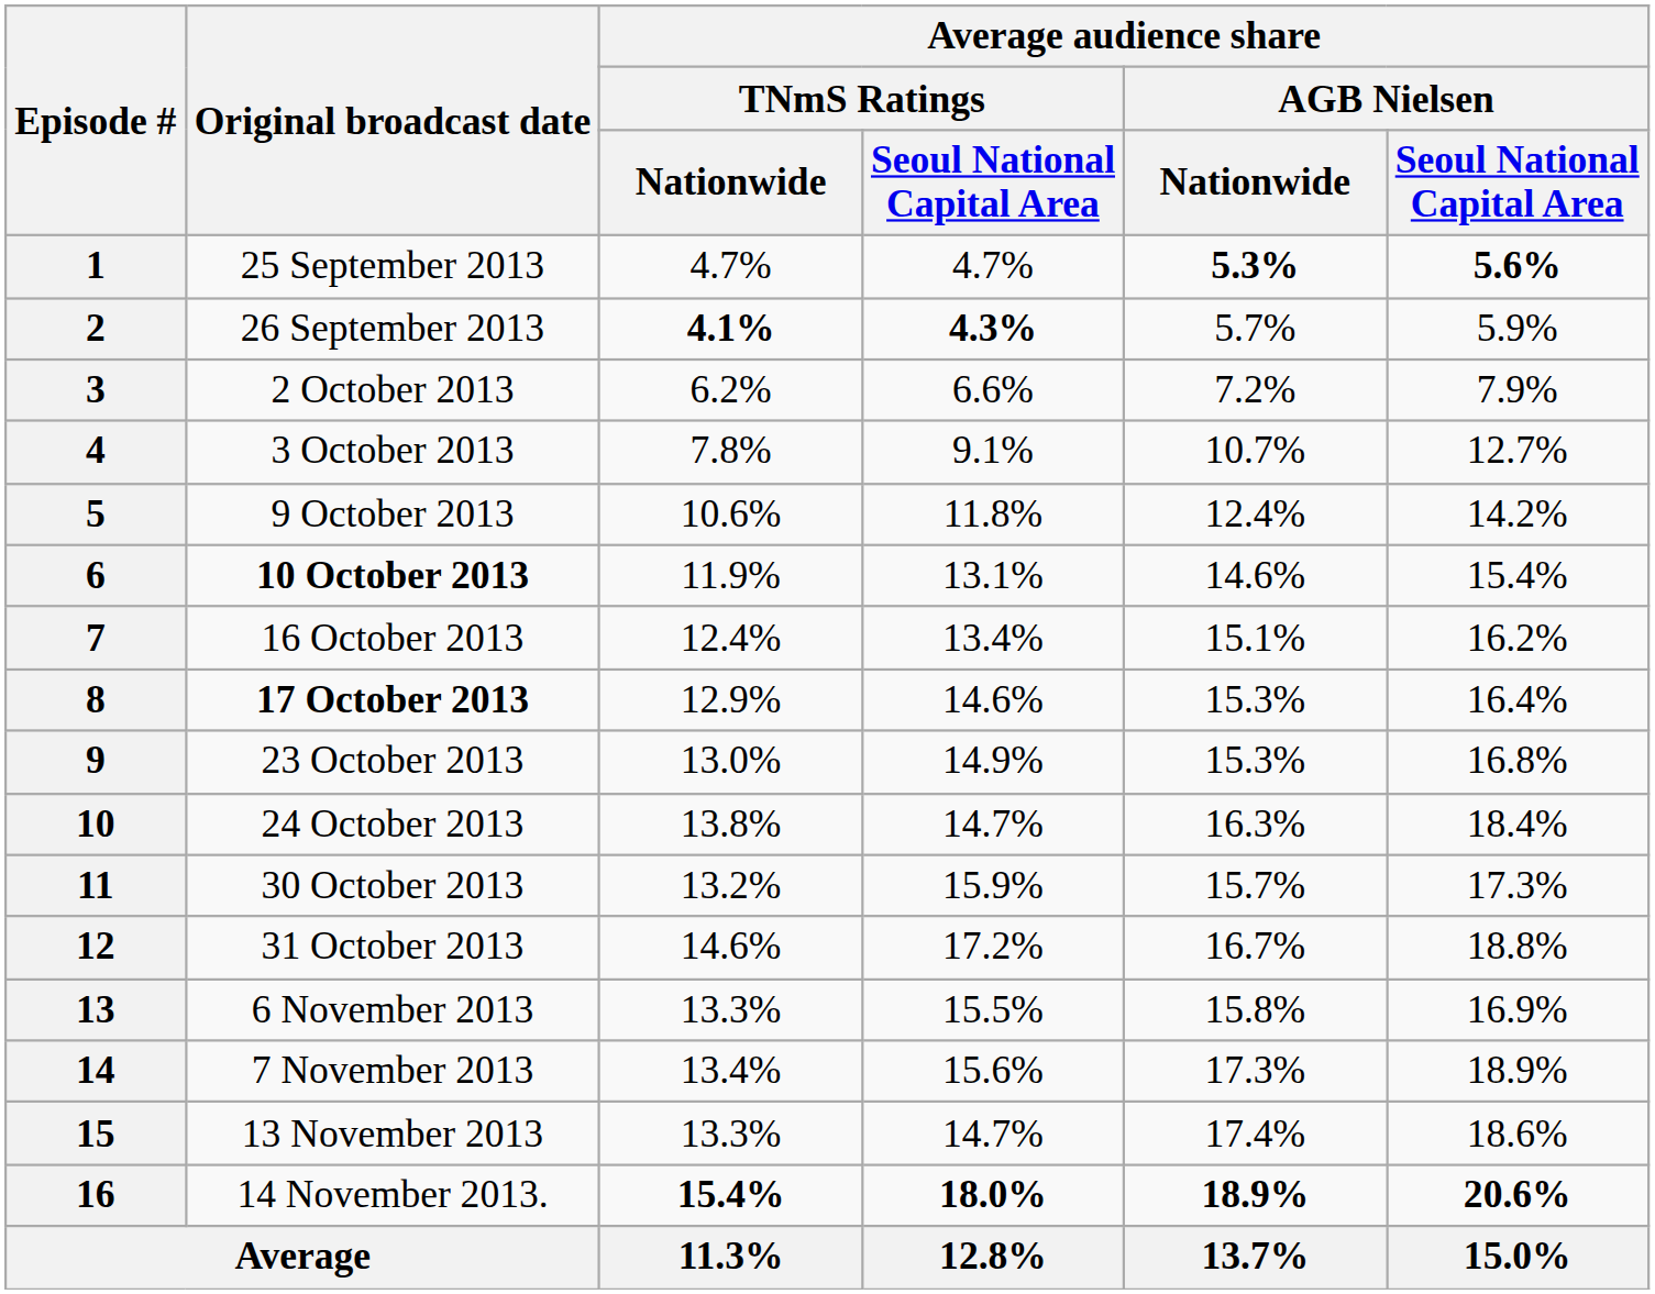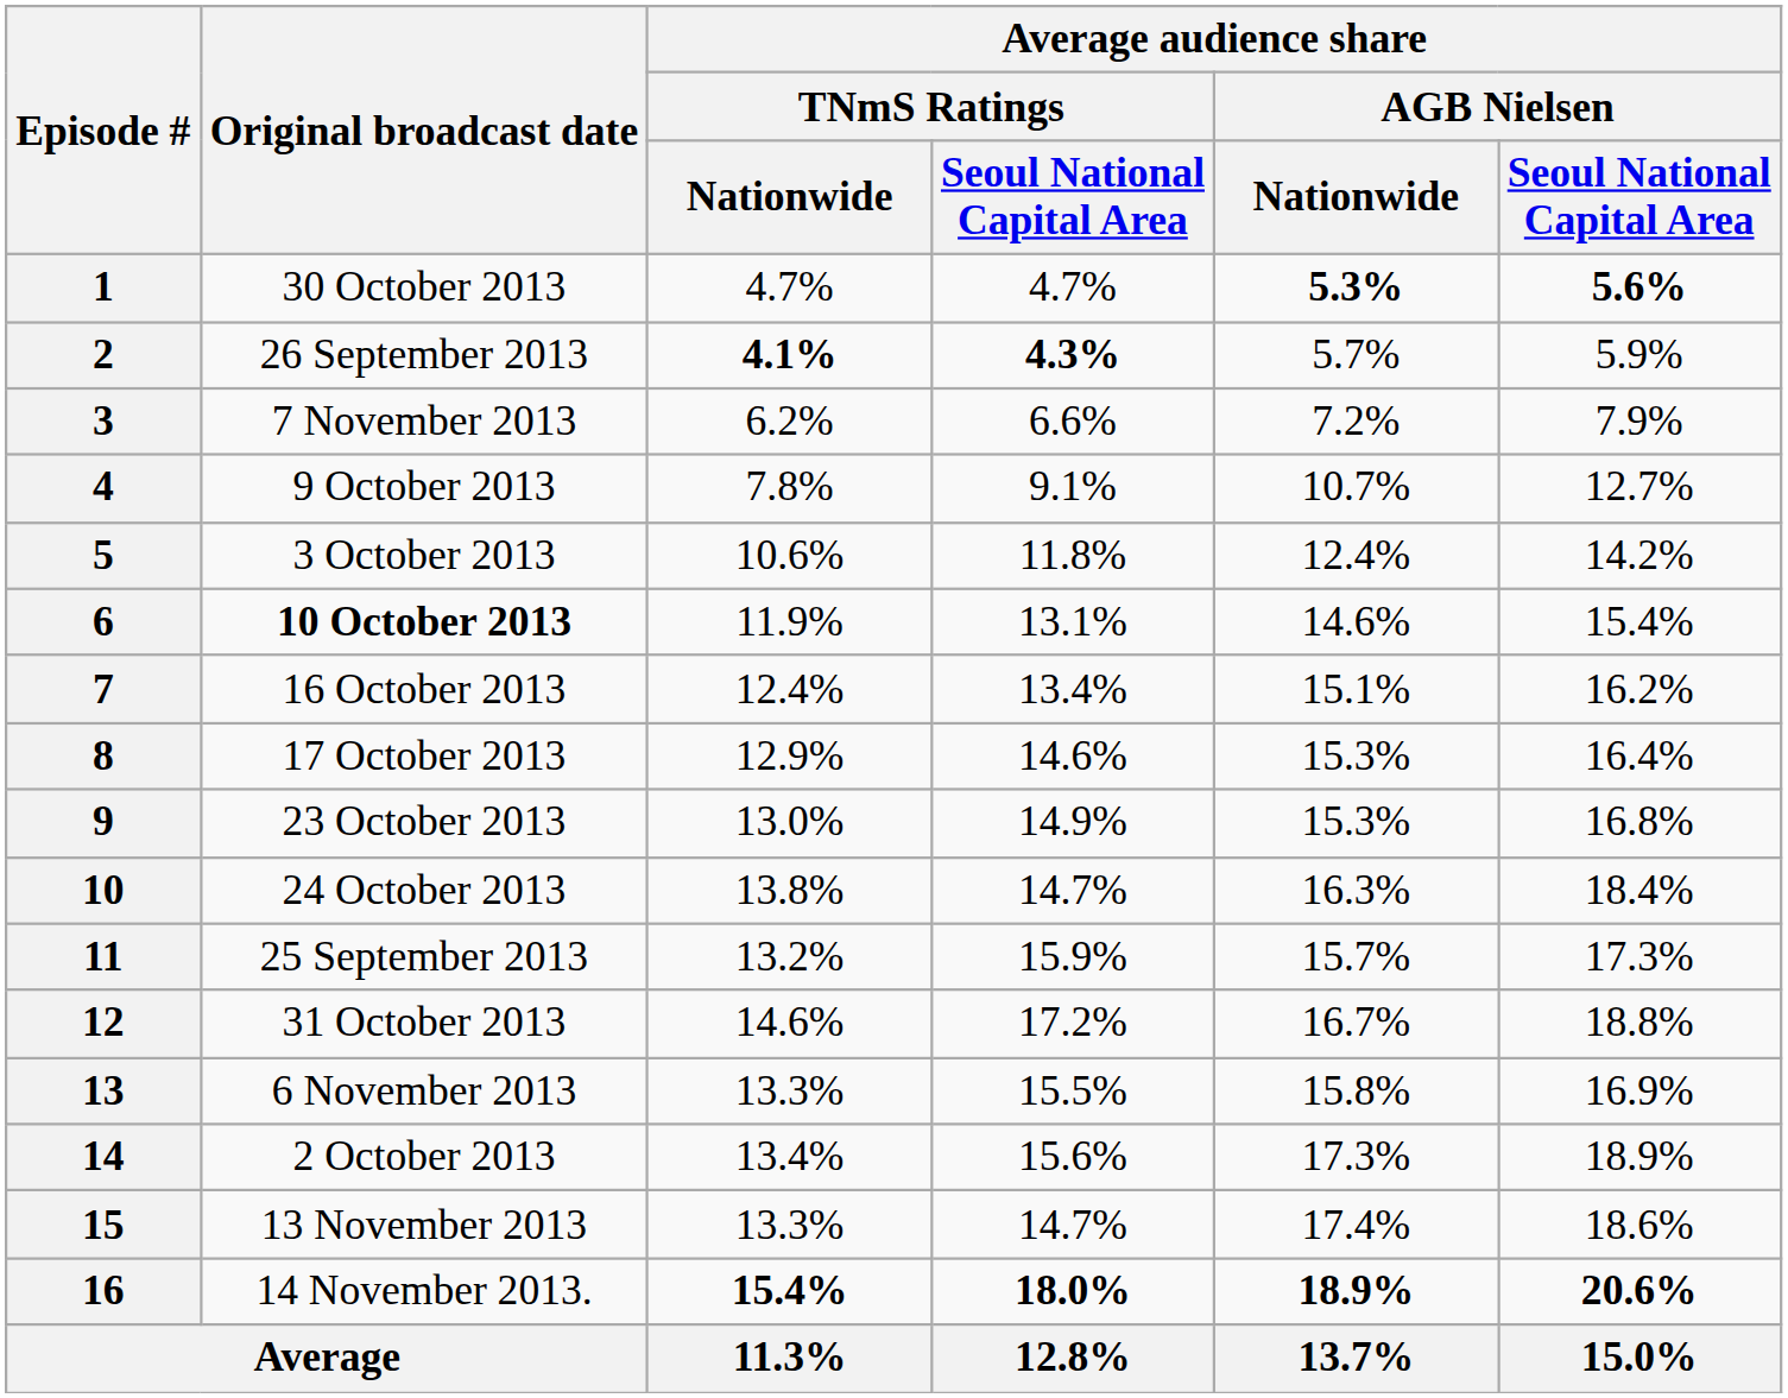1 | Original broadcast date: 25 September 2013 -> 30 October 2013
3 | Original broadcast date: 2 October 2013 -> 7 November 2013
4 | Original broadcast date: 3 October 2013 -> 9 October 2013
5 | Original broadcast date: 9 October 2013 -> 3 October 2013
8 | Original broadcast date: bold -> normal
11 | Original broadcast date: 30 October 2013 -> 25 September 2013
14 | Original broadcast date: 7 November 2013 -> 2 October 2013
